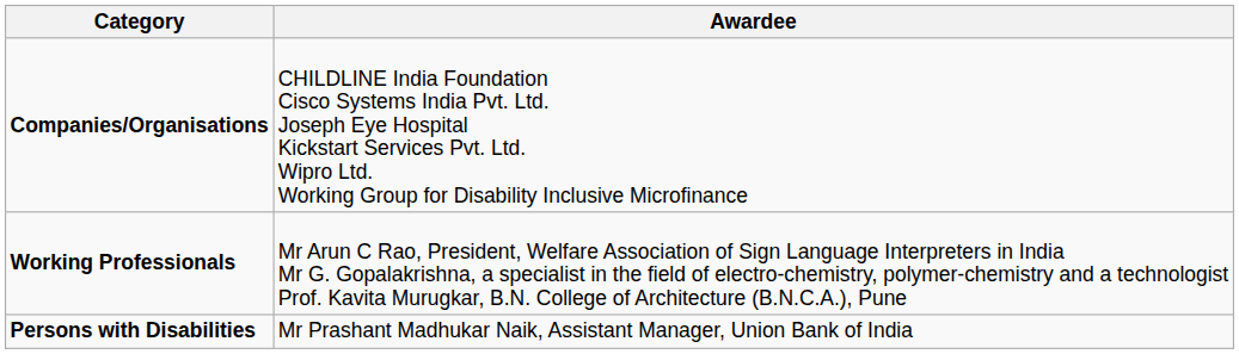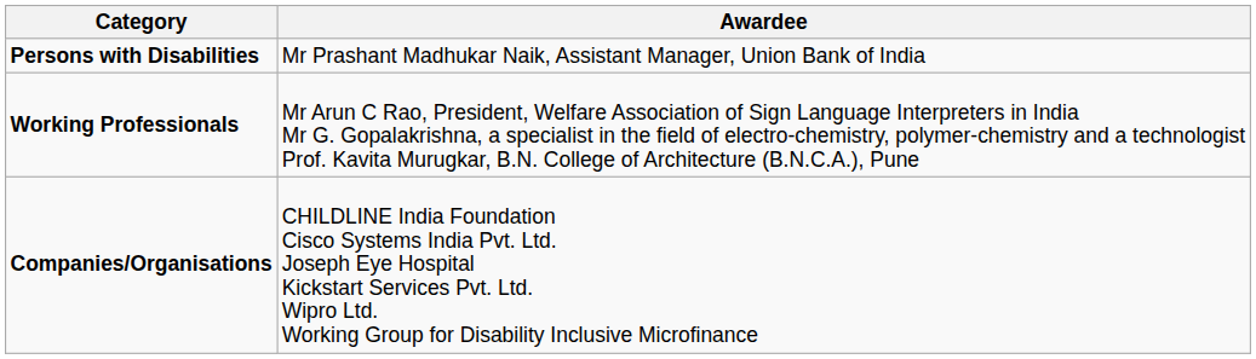rows swapped: Persons with Disabilities <-> Companies/Organisations
